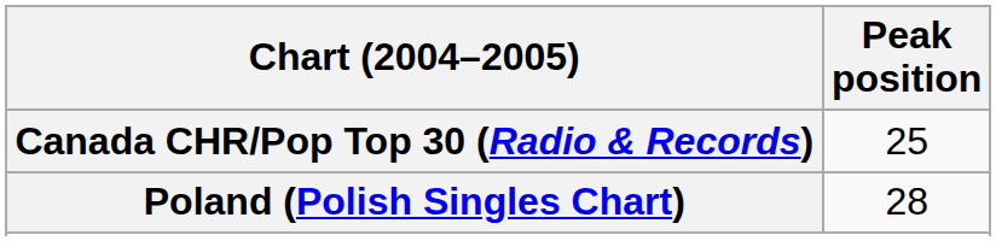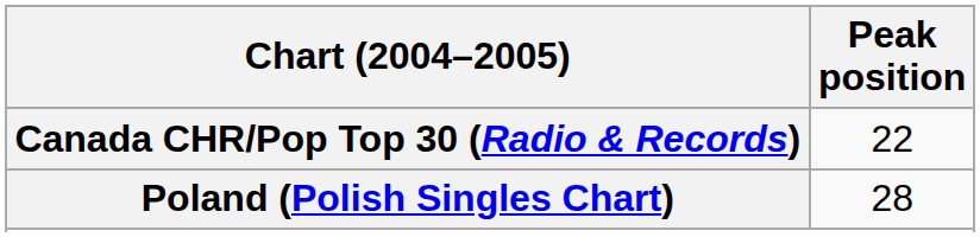Canada CHR/Pop Top 30 (Radio & Records) | Peak position: 25 -> 22
